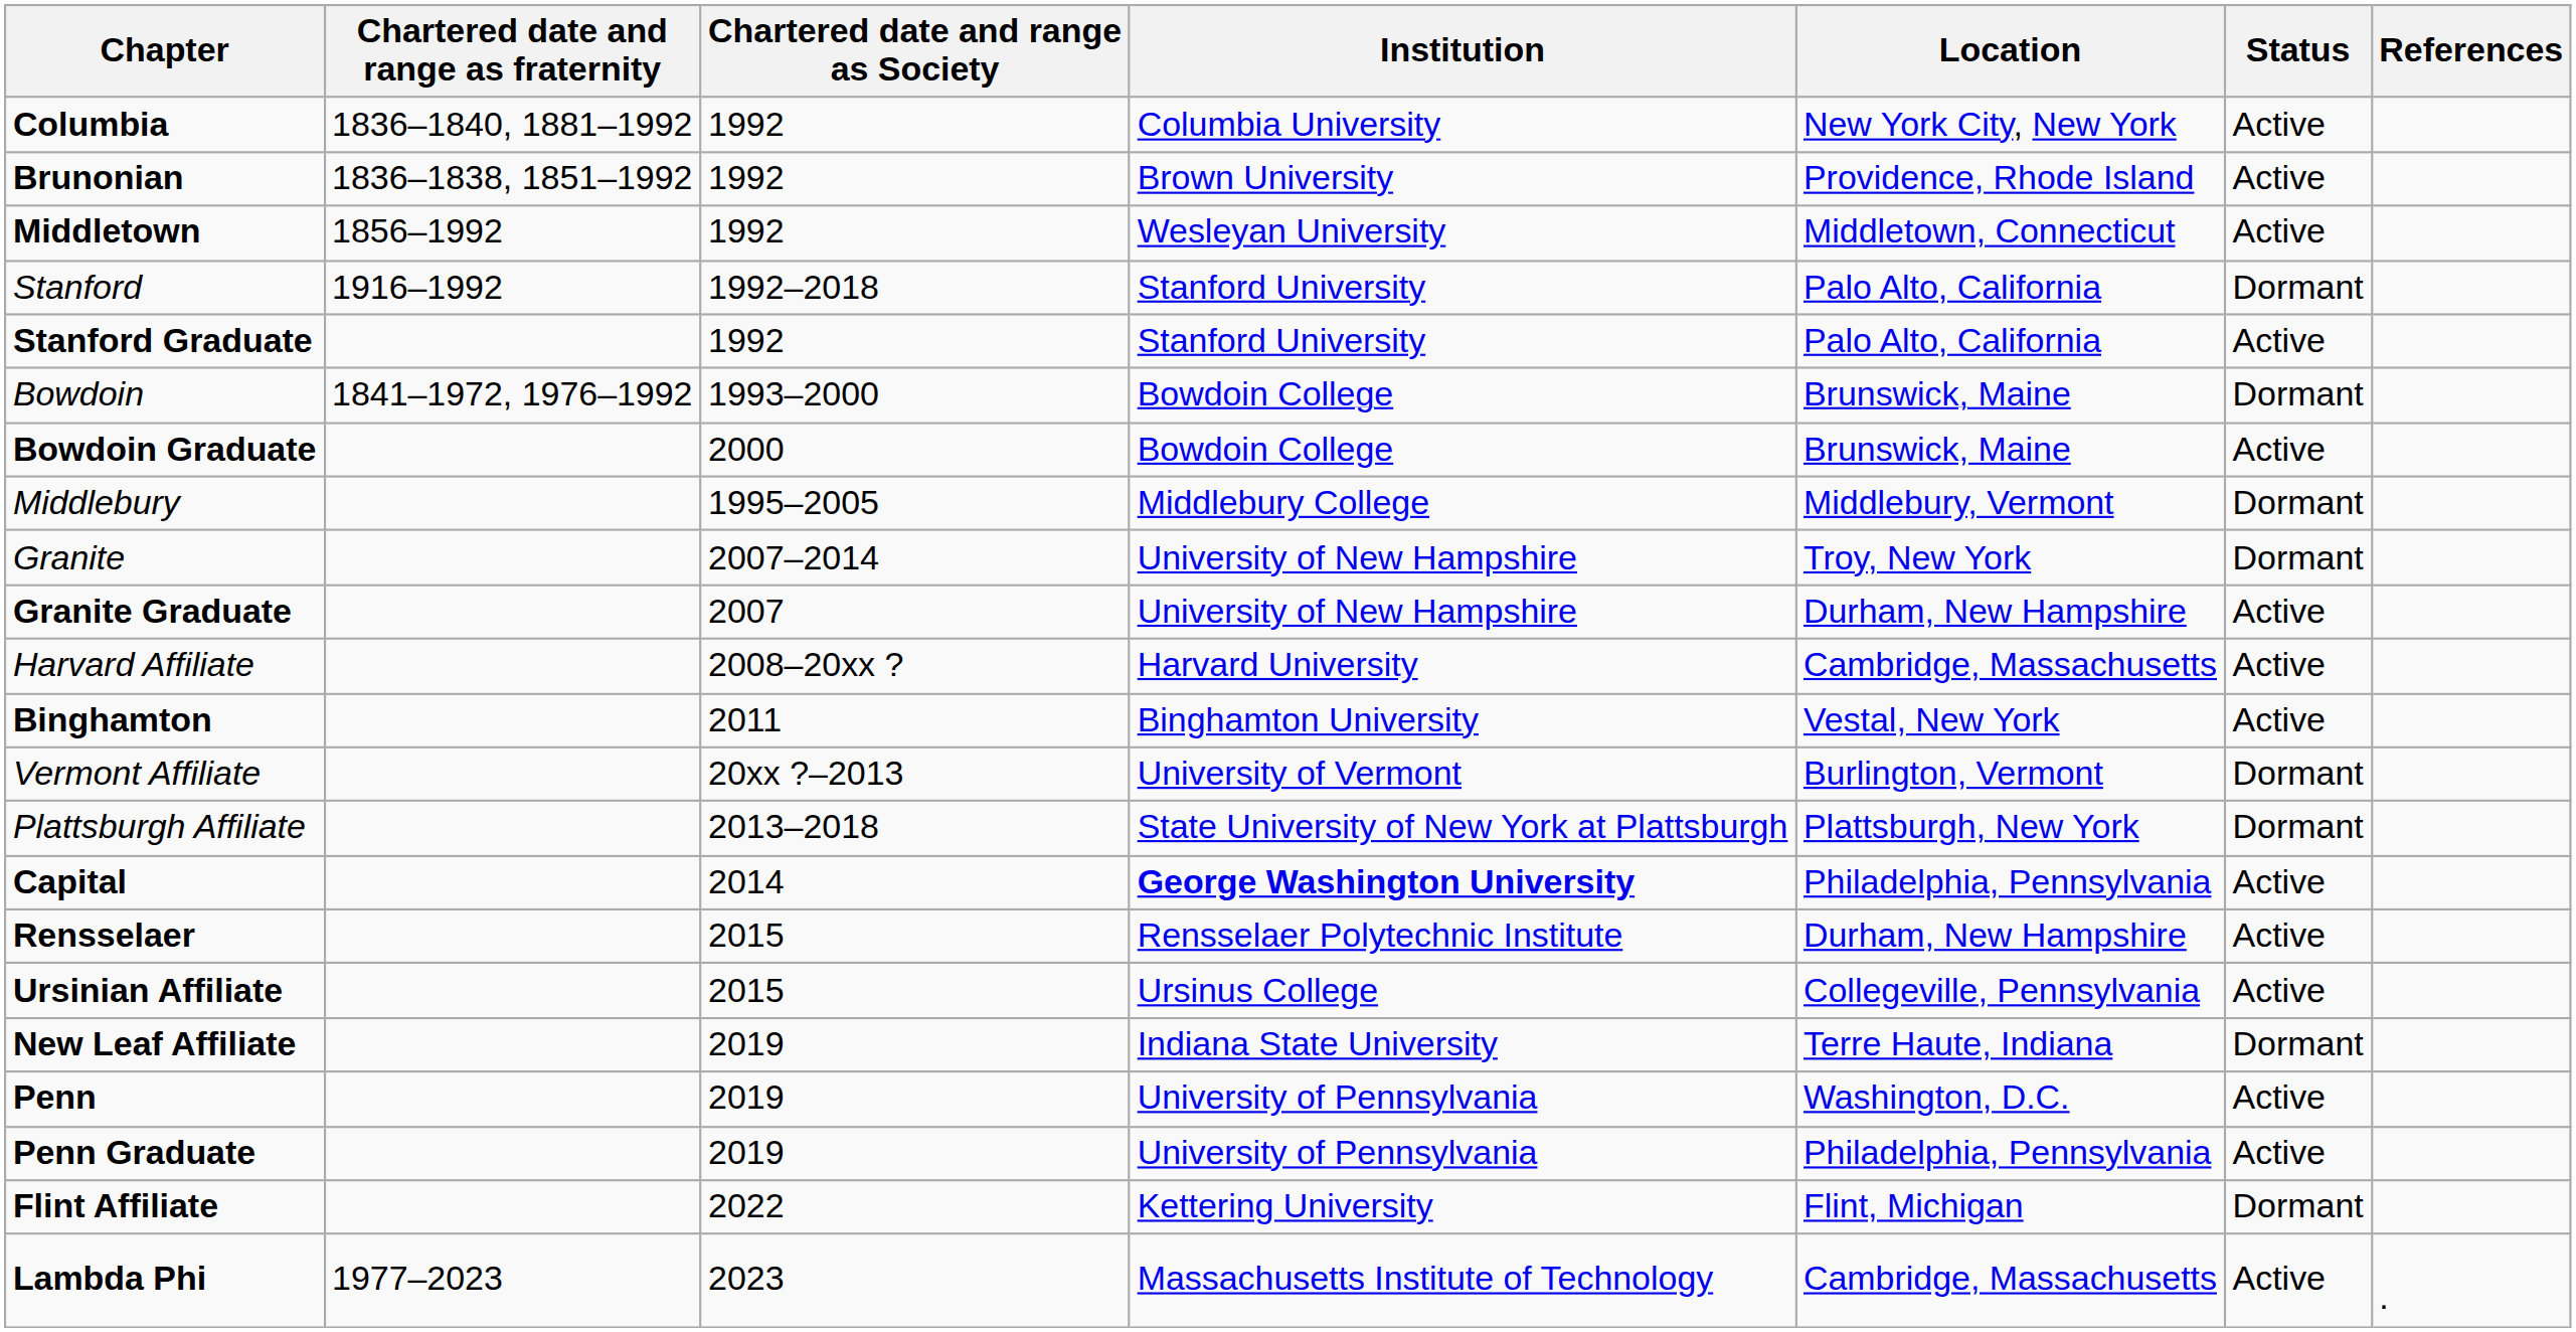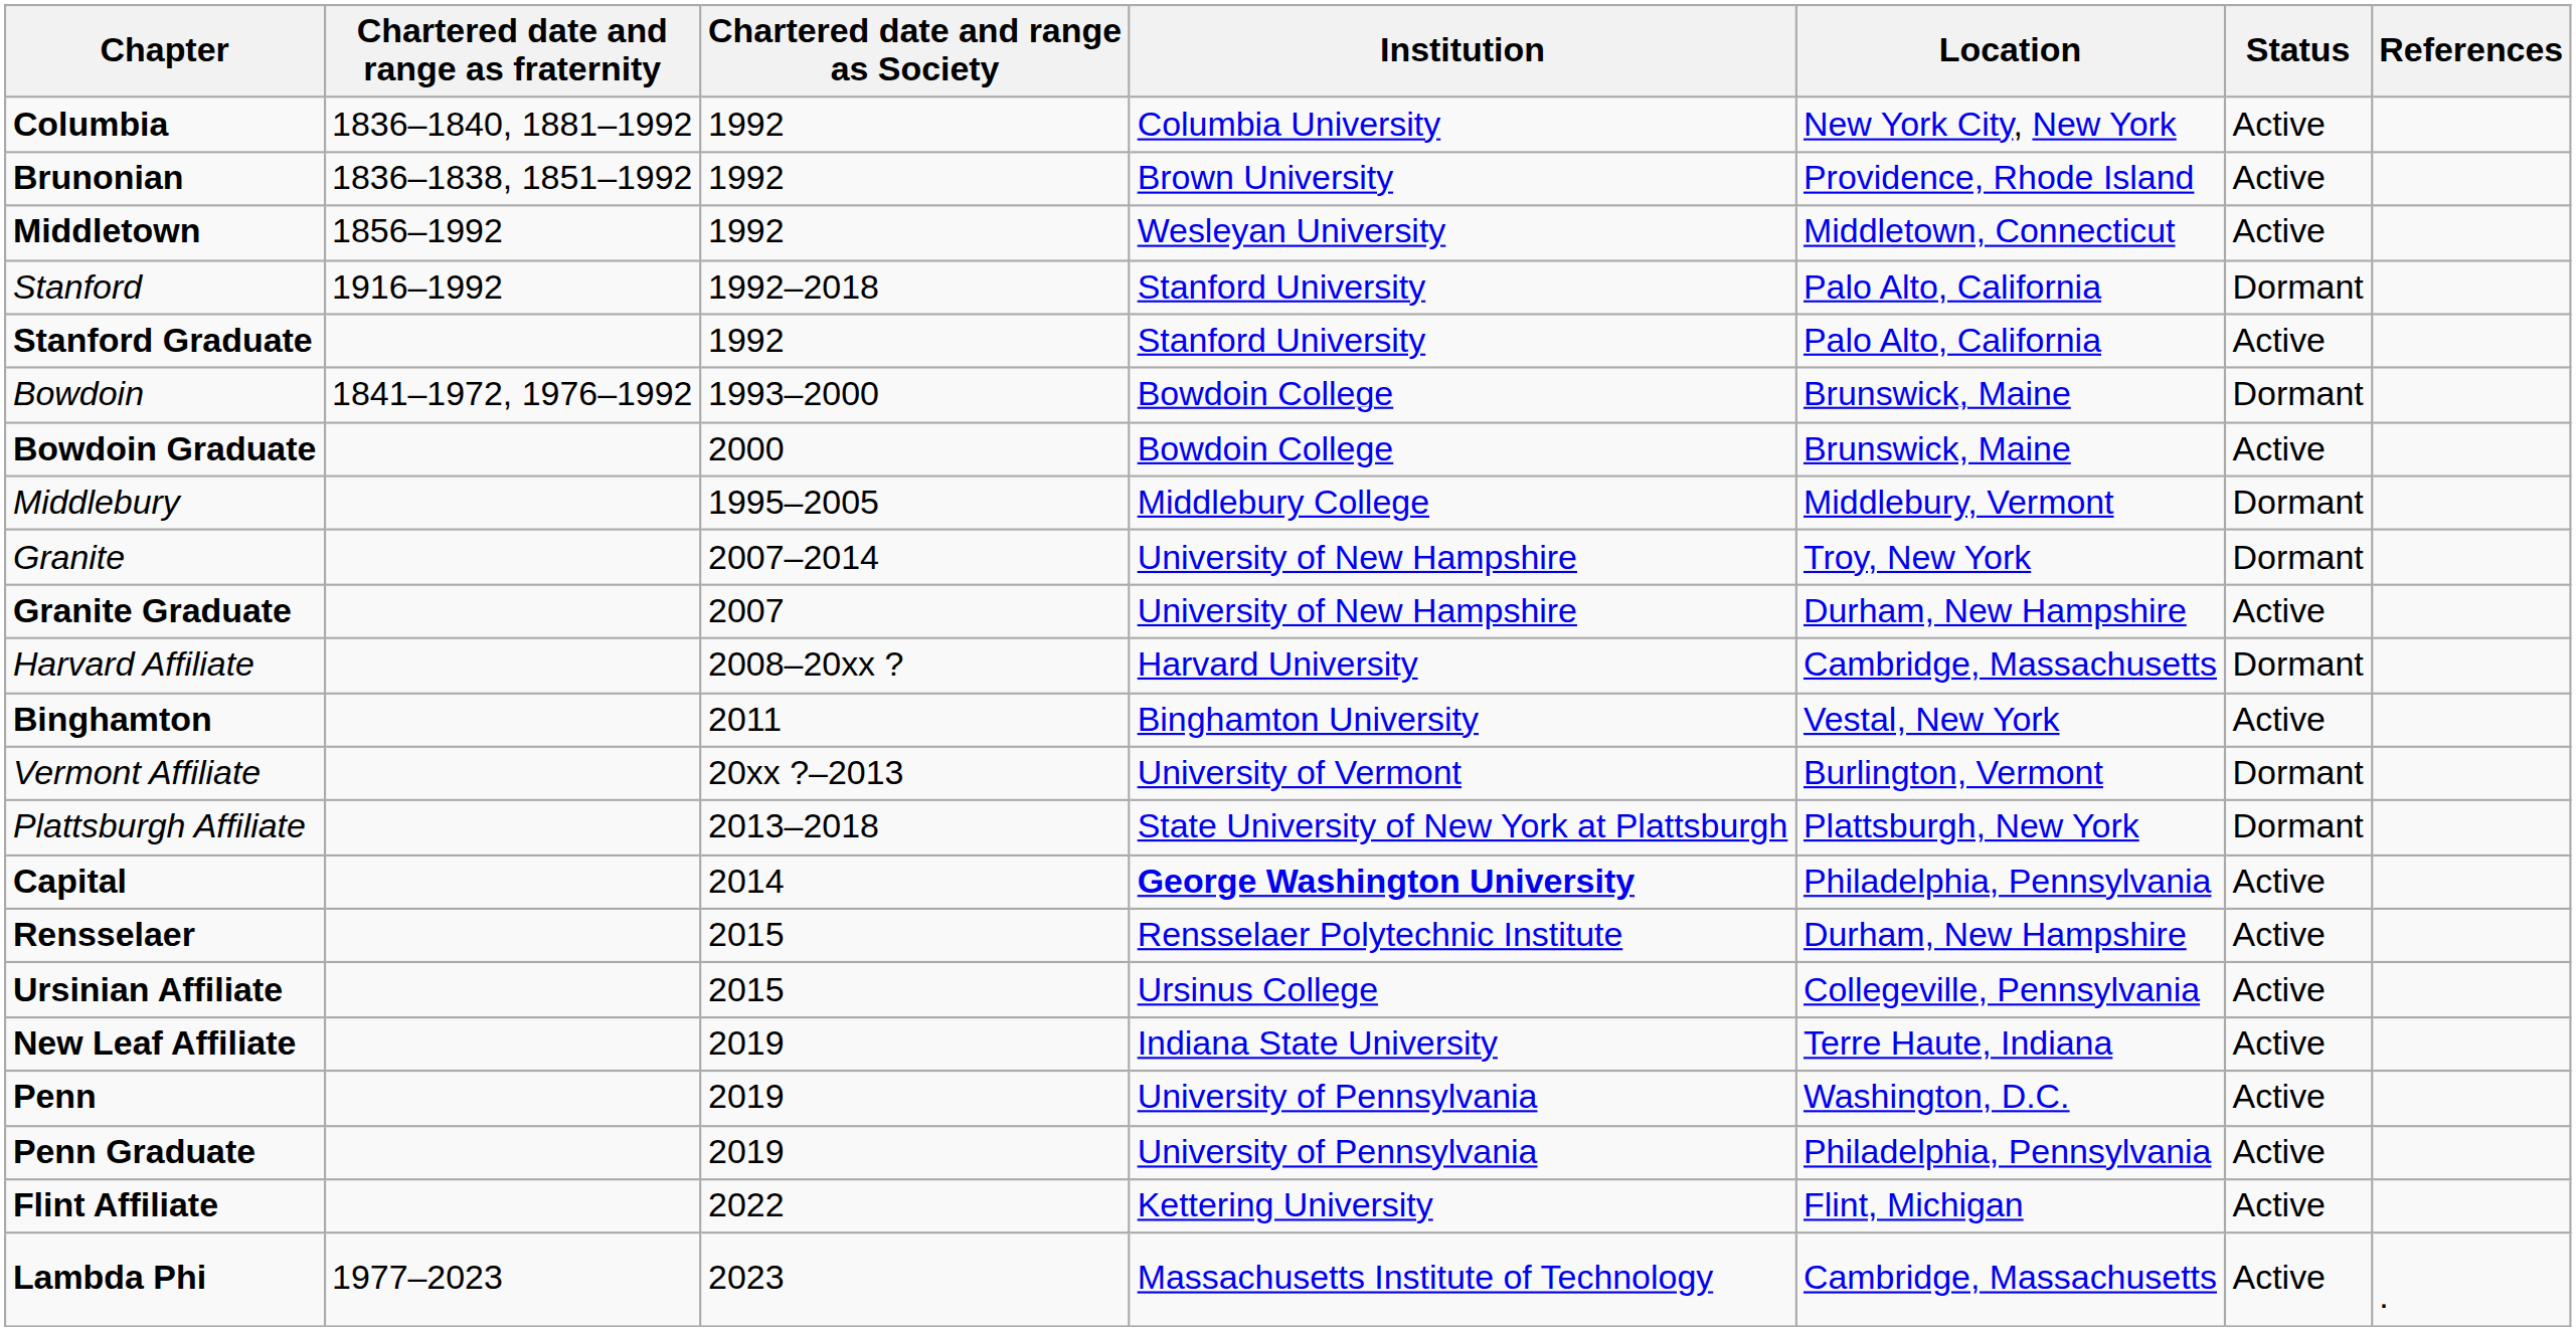Harvard Affiliate | Status: Active -> Dormant
New Leaf Affiliate | Status: Dormant -> Active
Flint Affiliate | Status: Dormant -> Active
